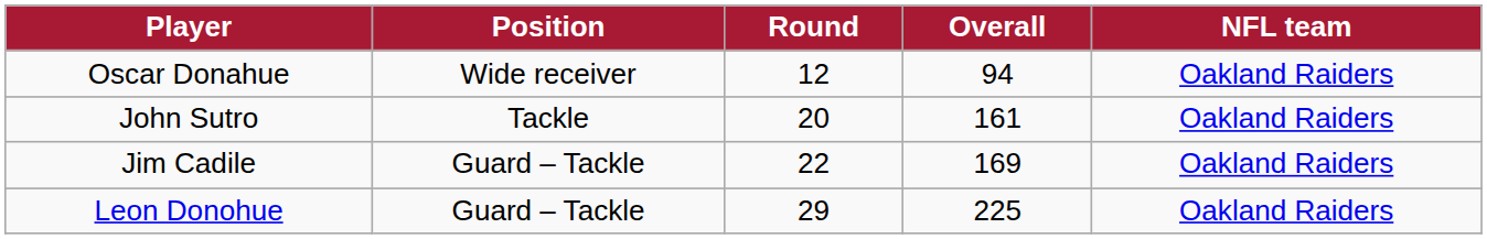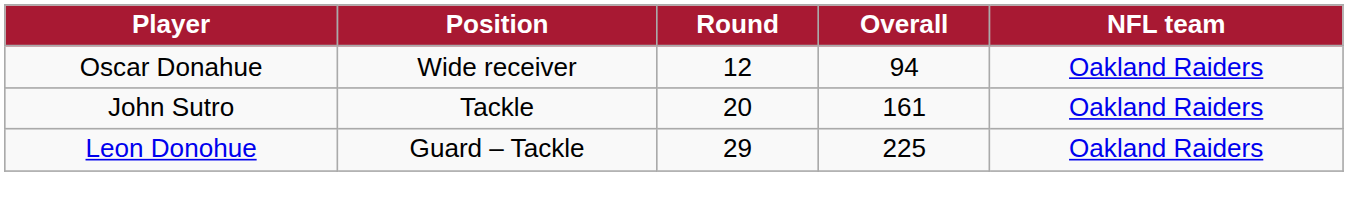- row: Jim Cadile | Guard – Tackle | 22 | 169 | Oakland Raiders
